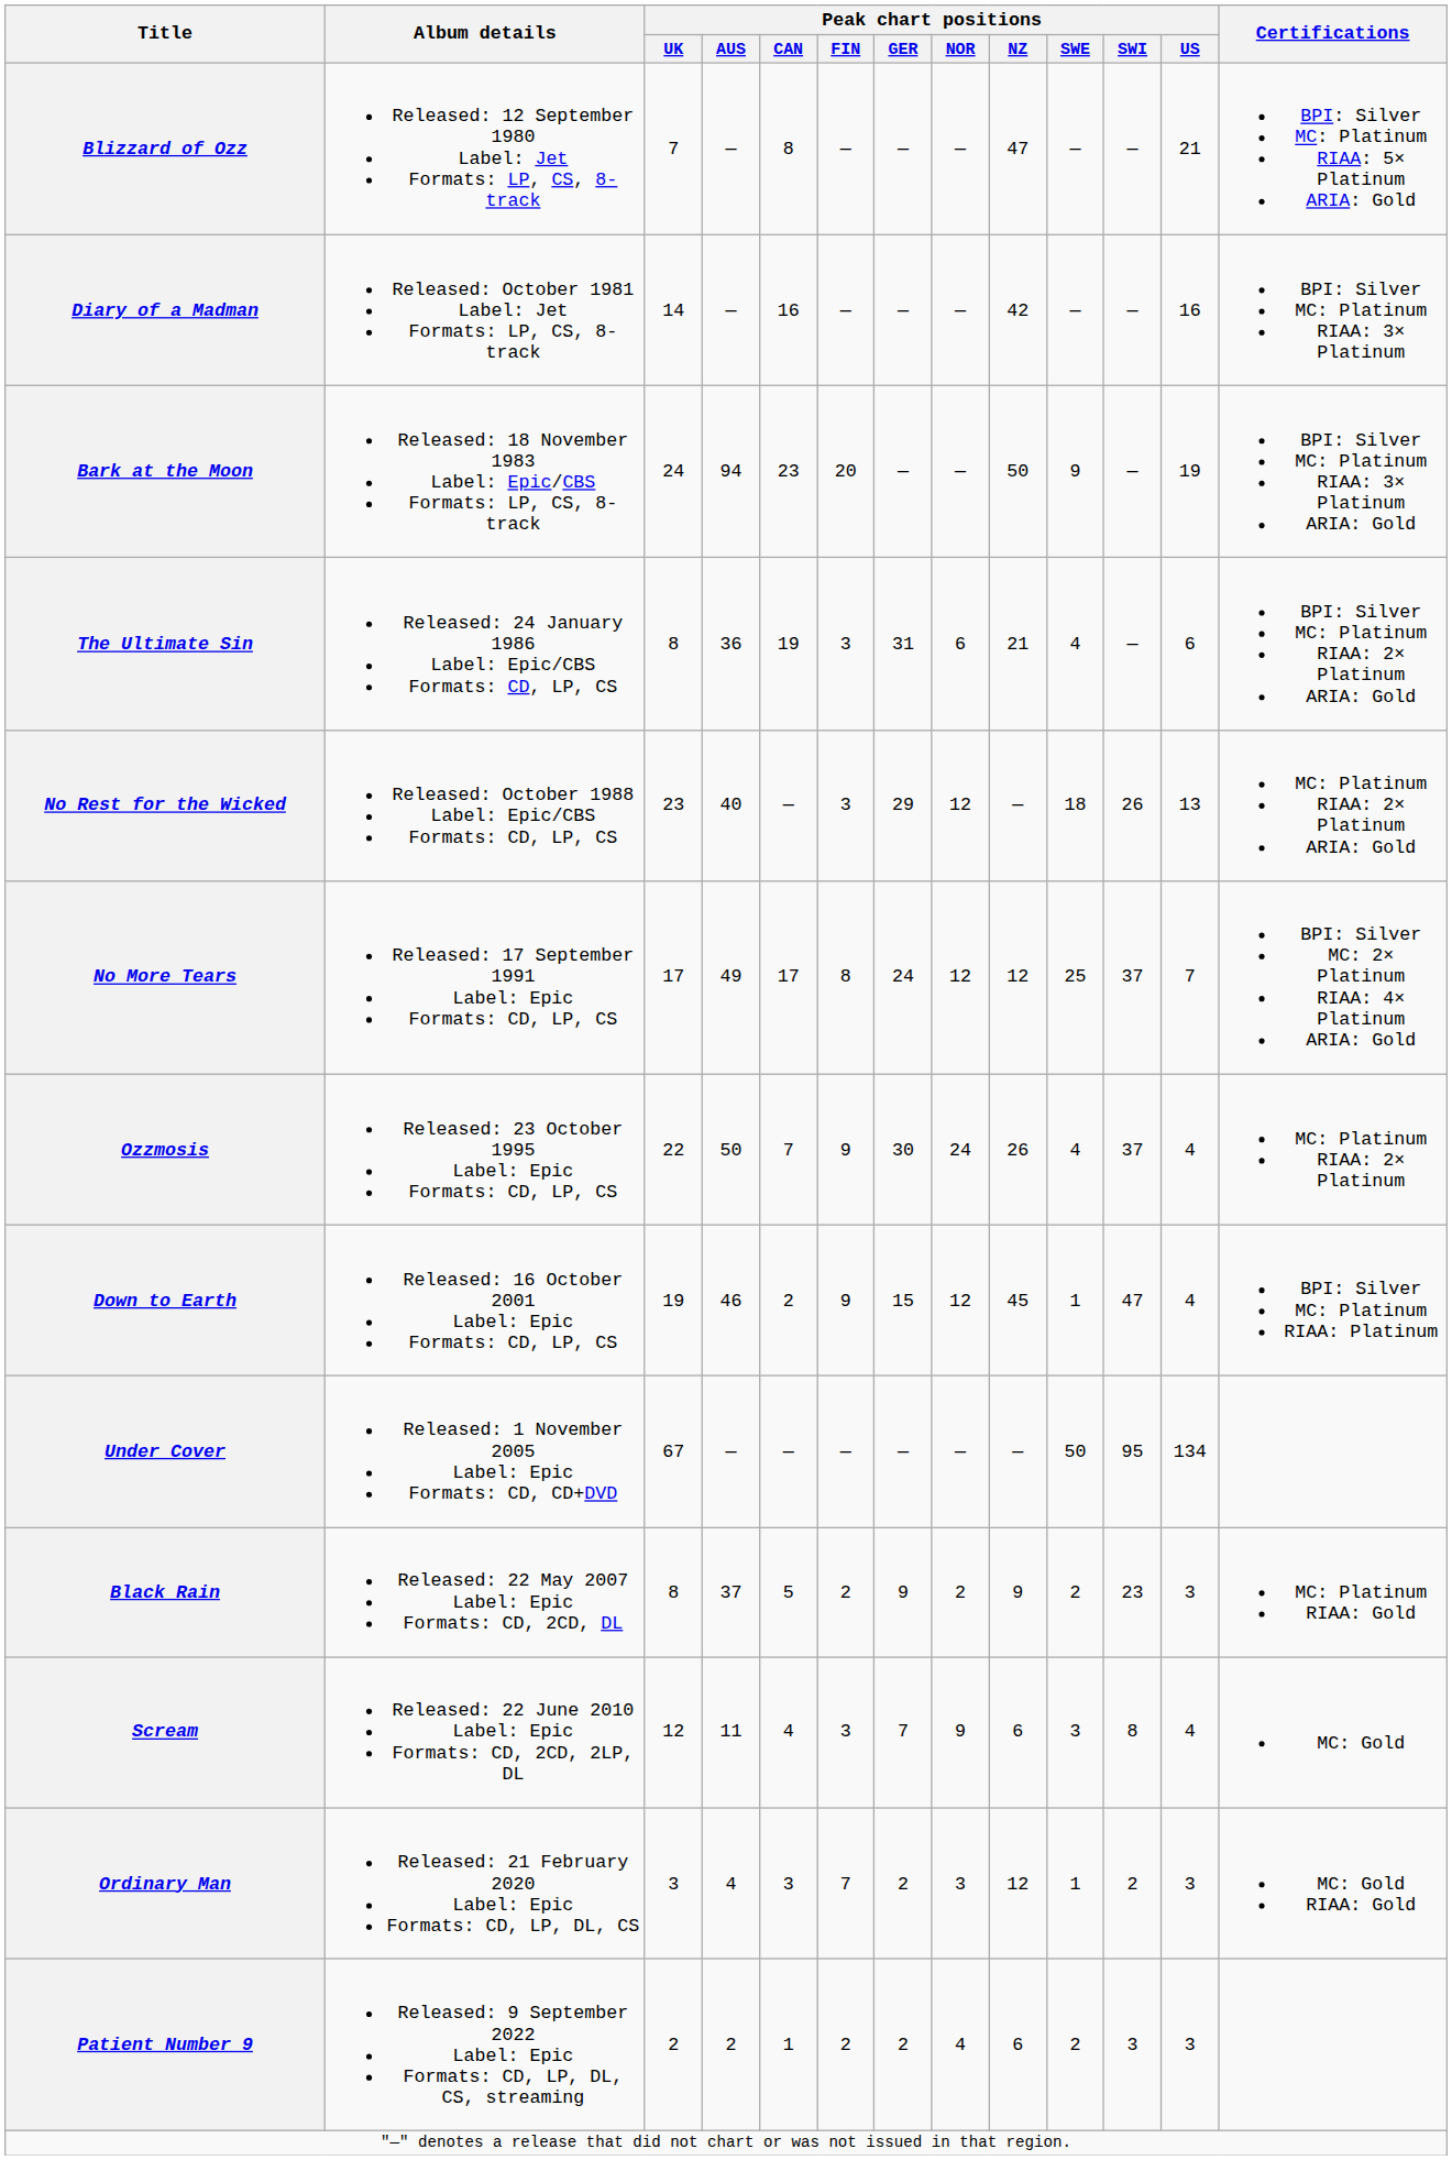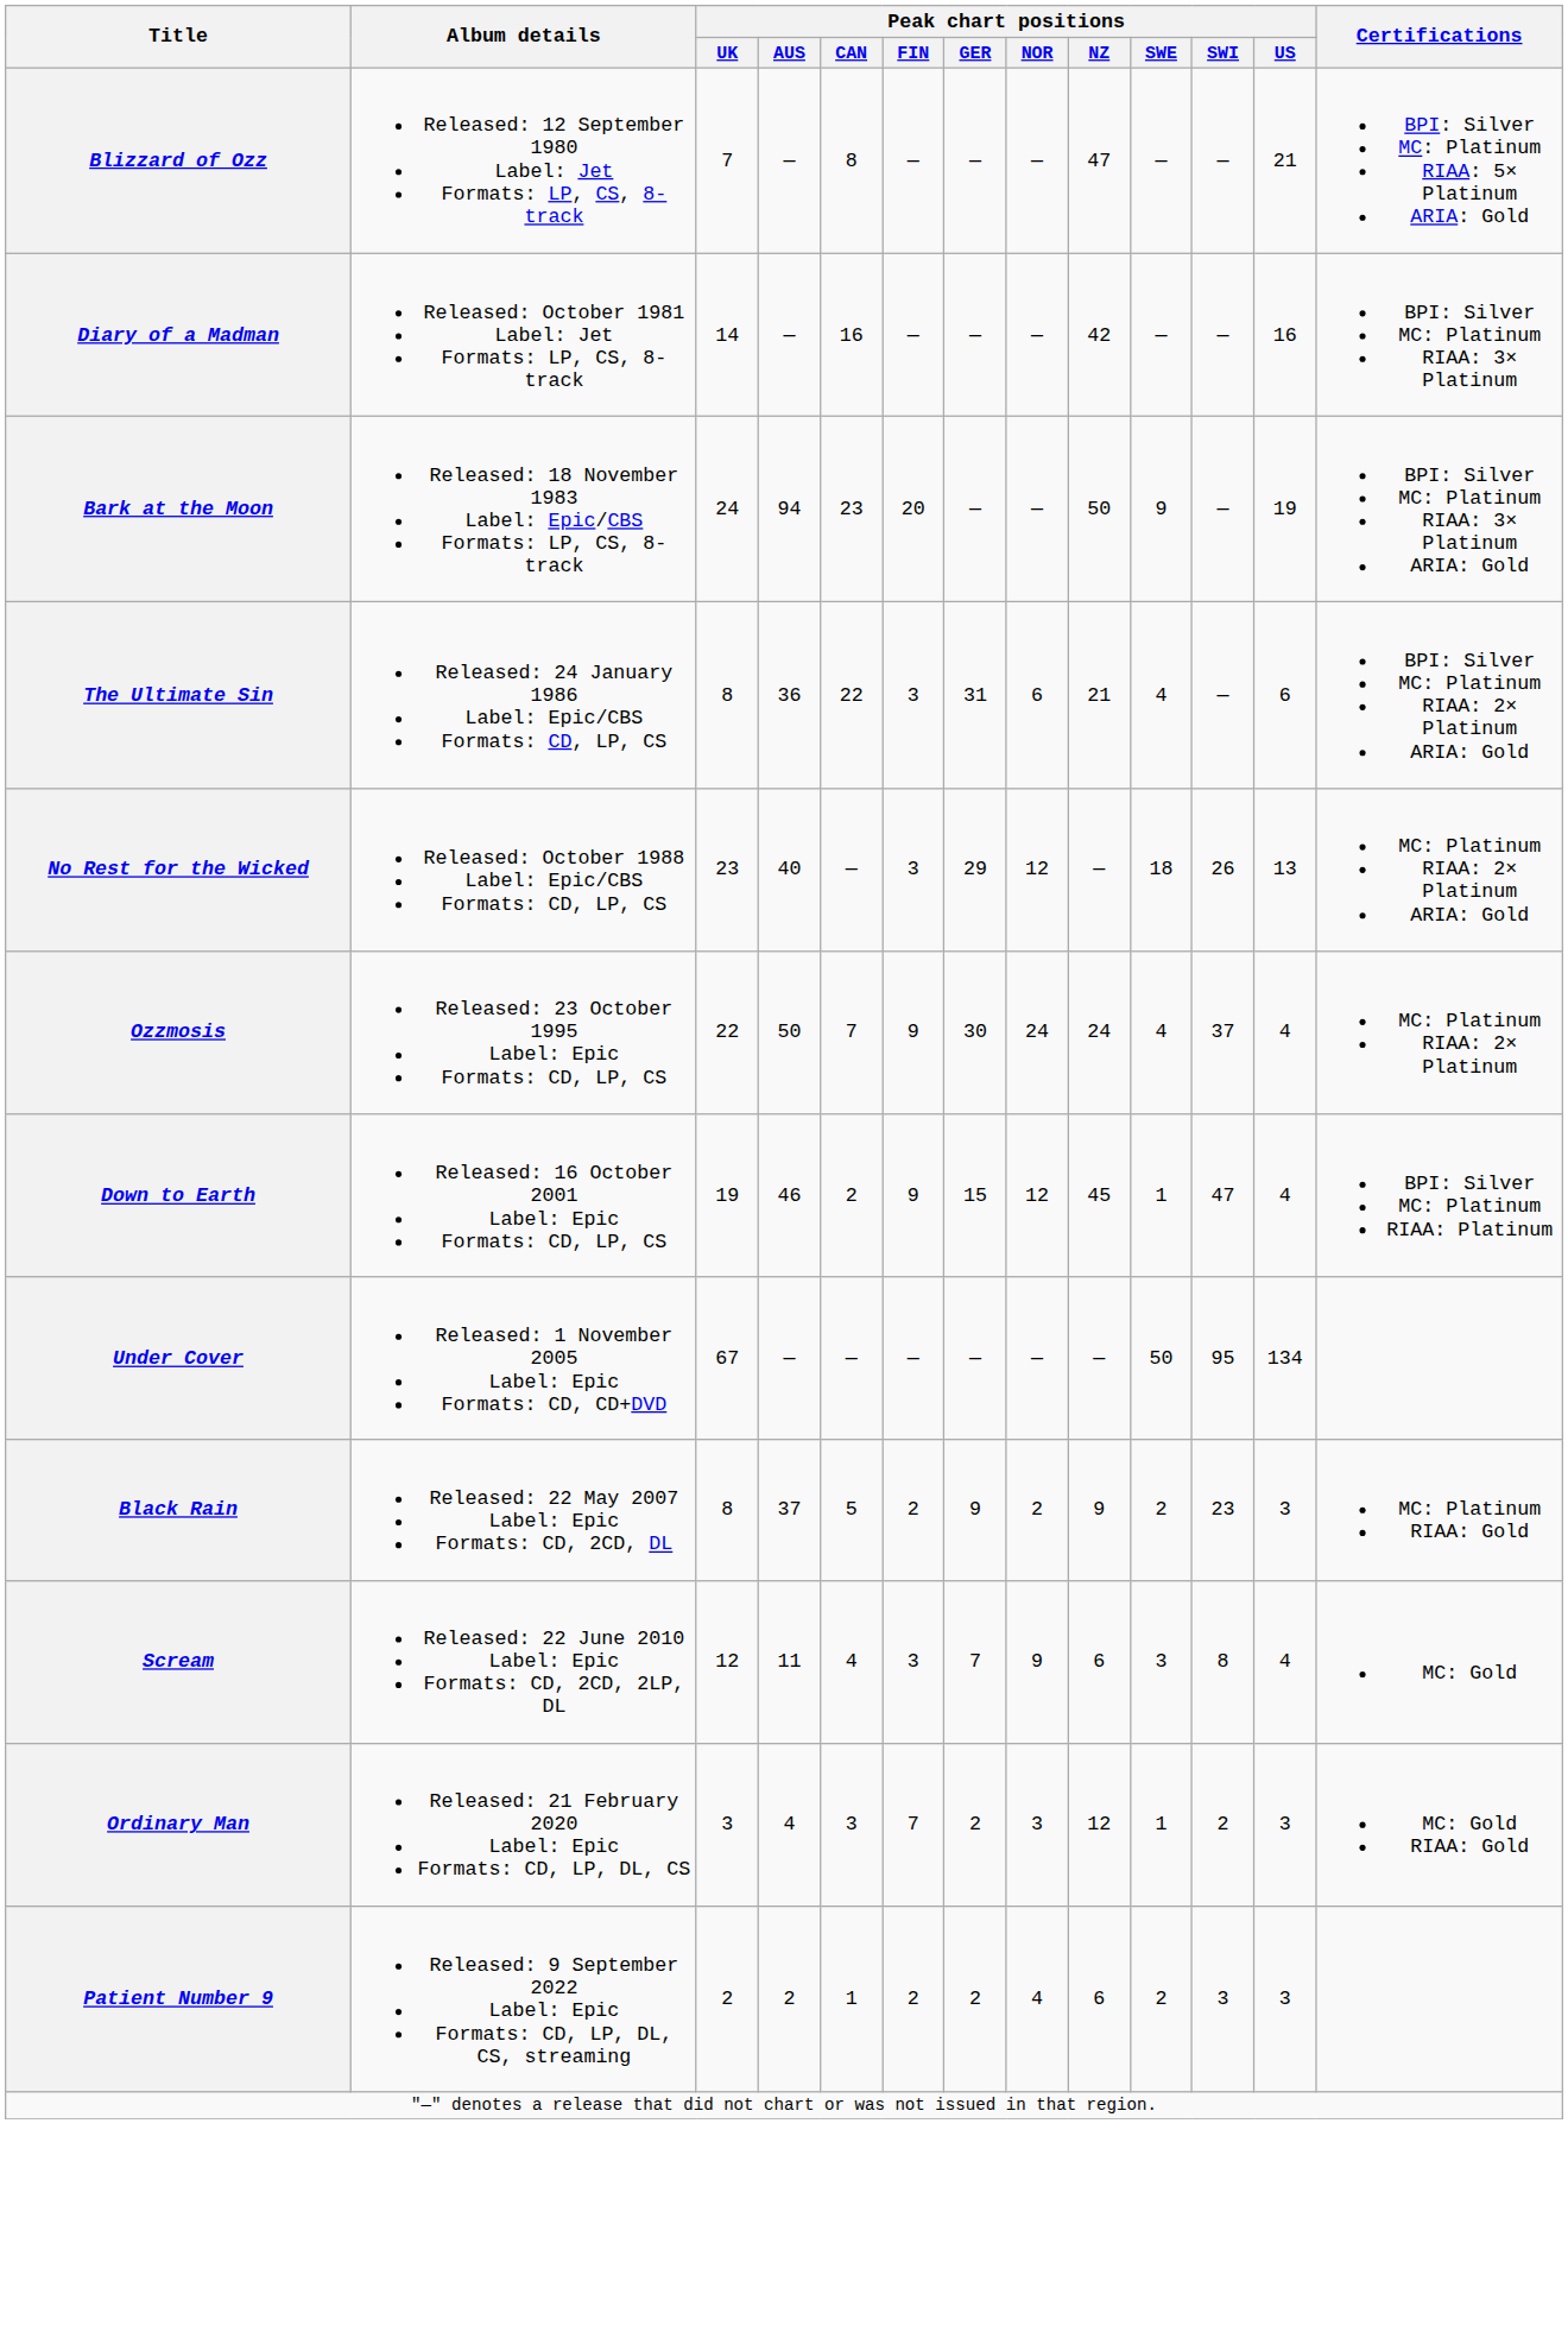The Ultimate Sin | Peak chart positions / CAN: 19 -> 22
- row: No More Tears | Released: 17 September 1991 Label: Epic Formats: CD, LP, CS | 17 | 49 | 17 | 8 | 24 | 12 | 12 | 25 | 37 | 7 | BPI: Silver MC: 2× Platinum RIAA: 4× Platinum ARIA: Gold
Ozzmosis | Peak chart positions / NZ: 26 -> 24
